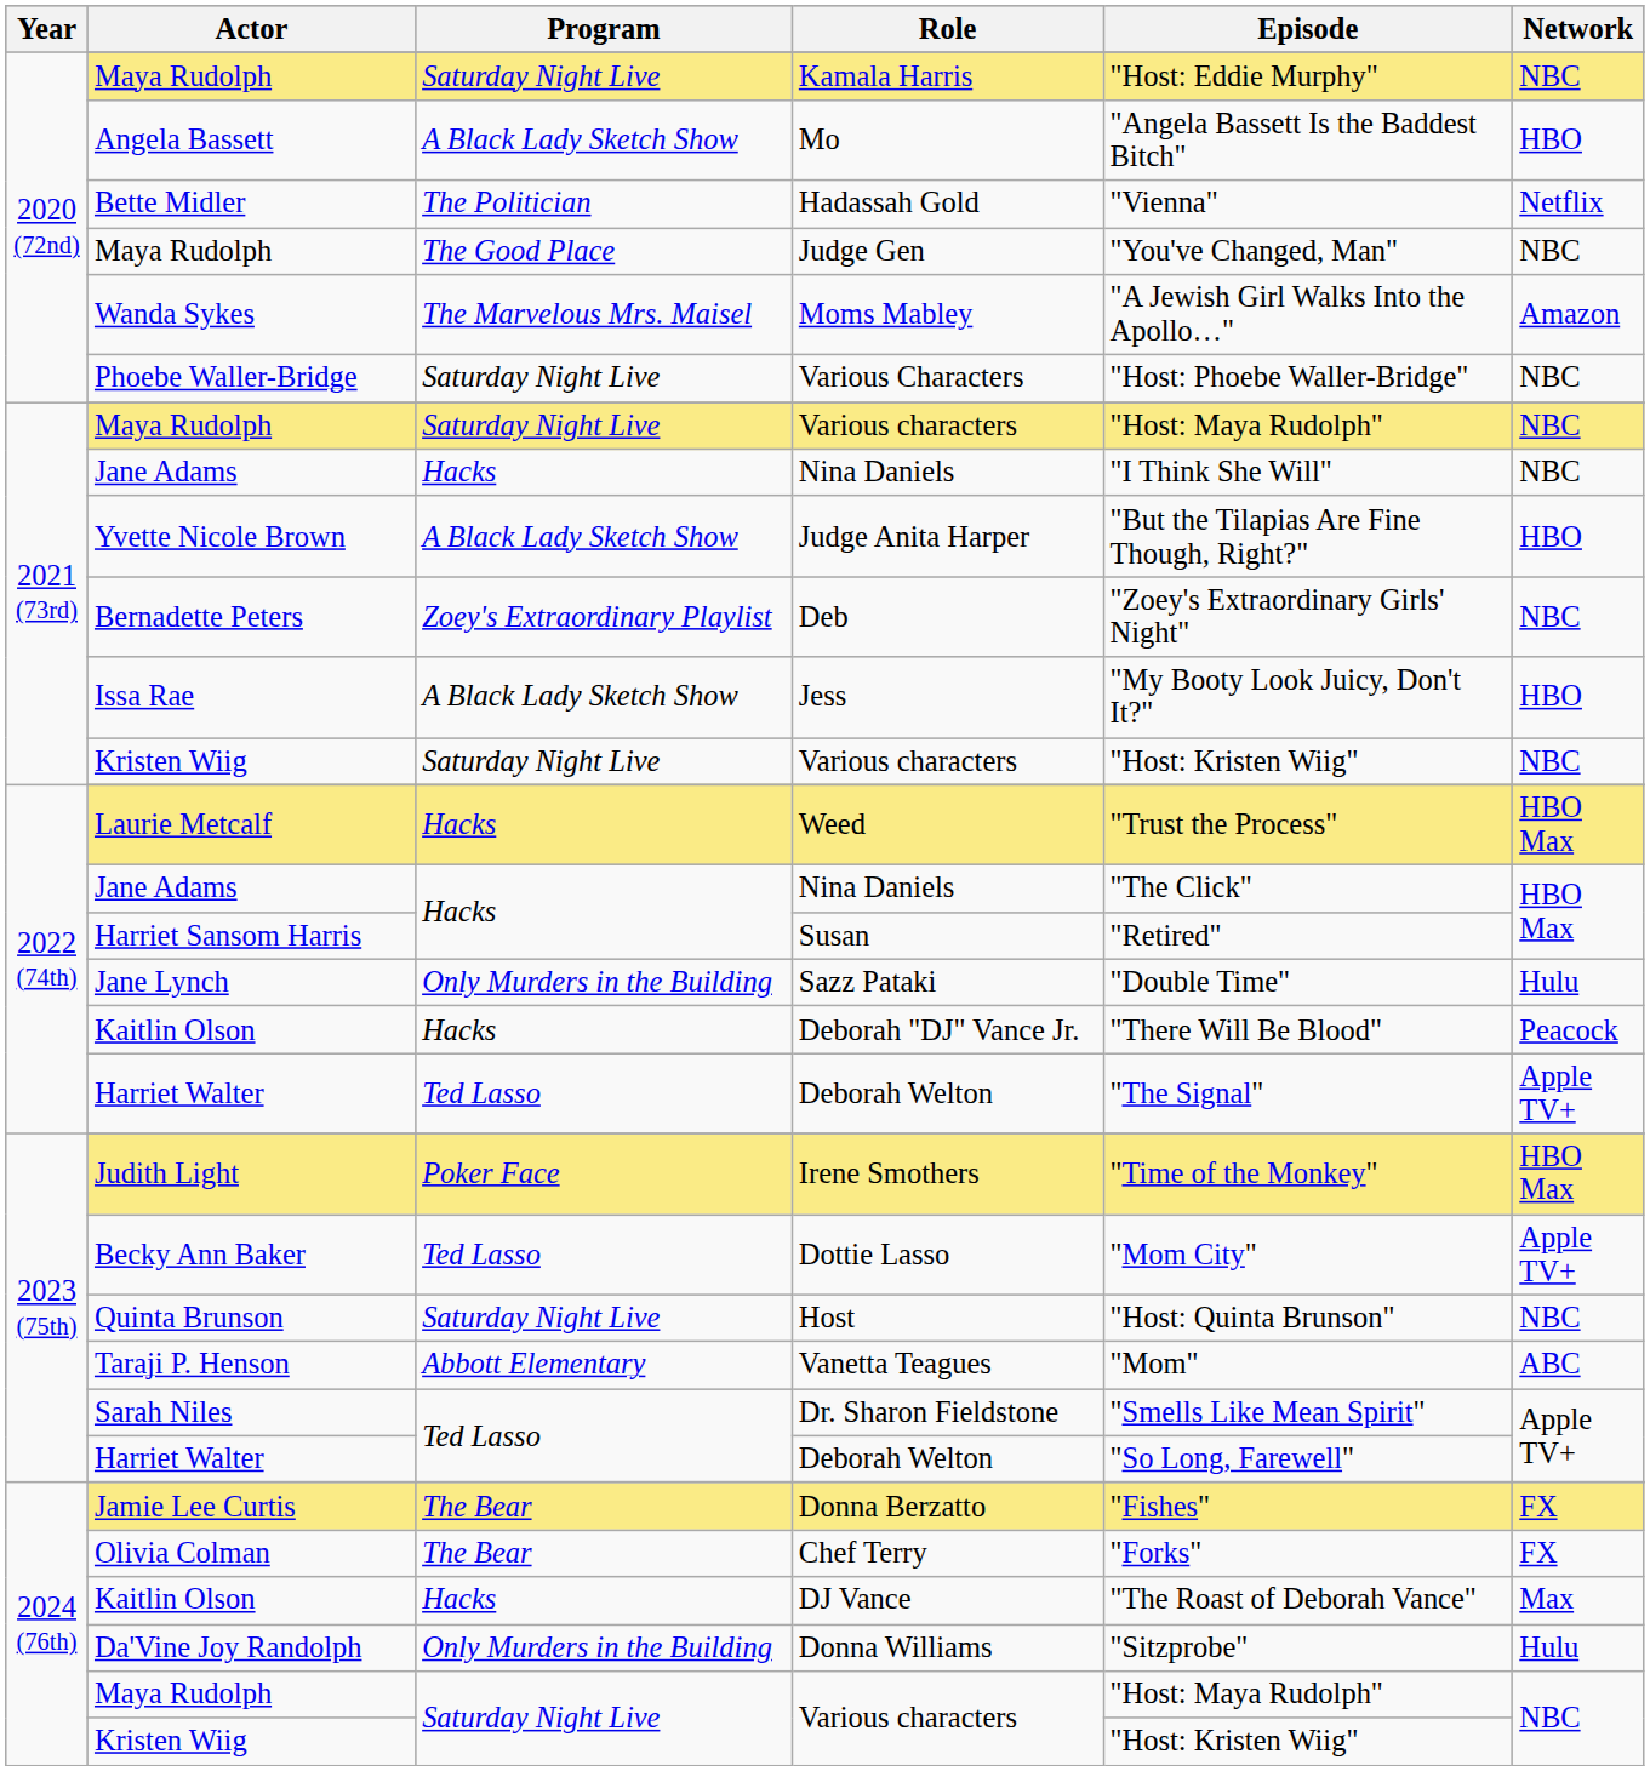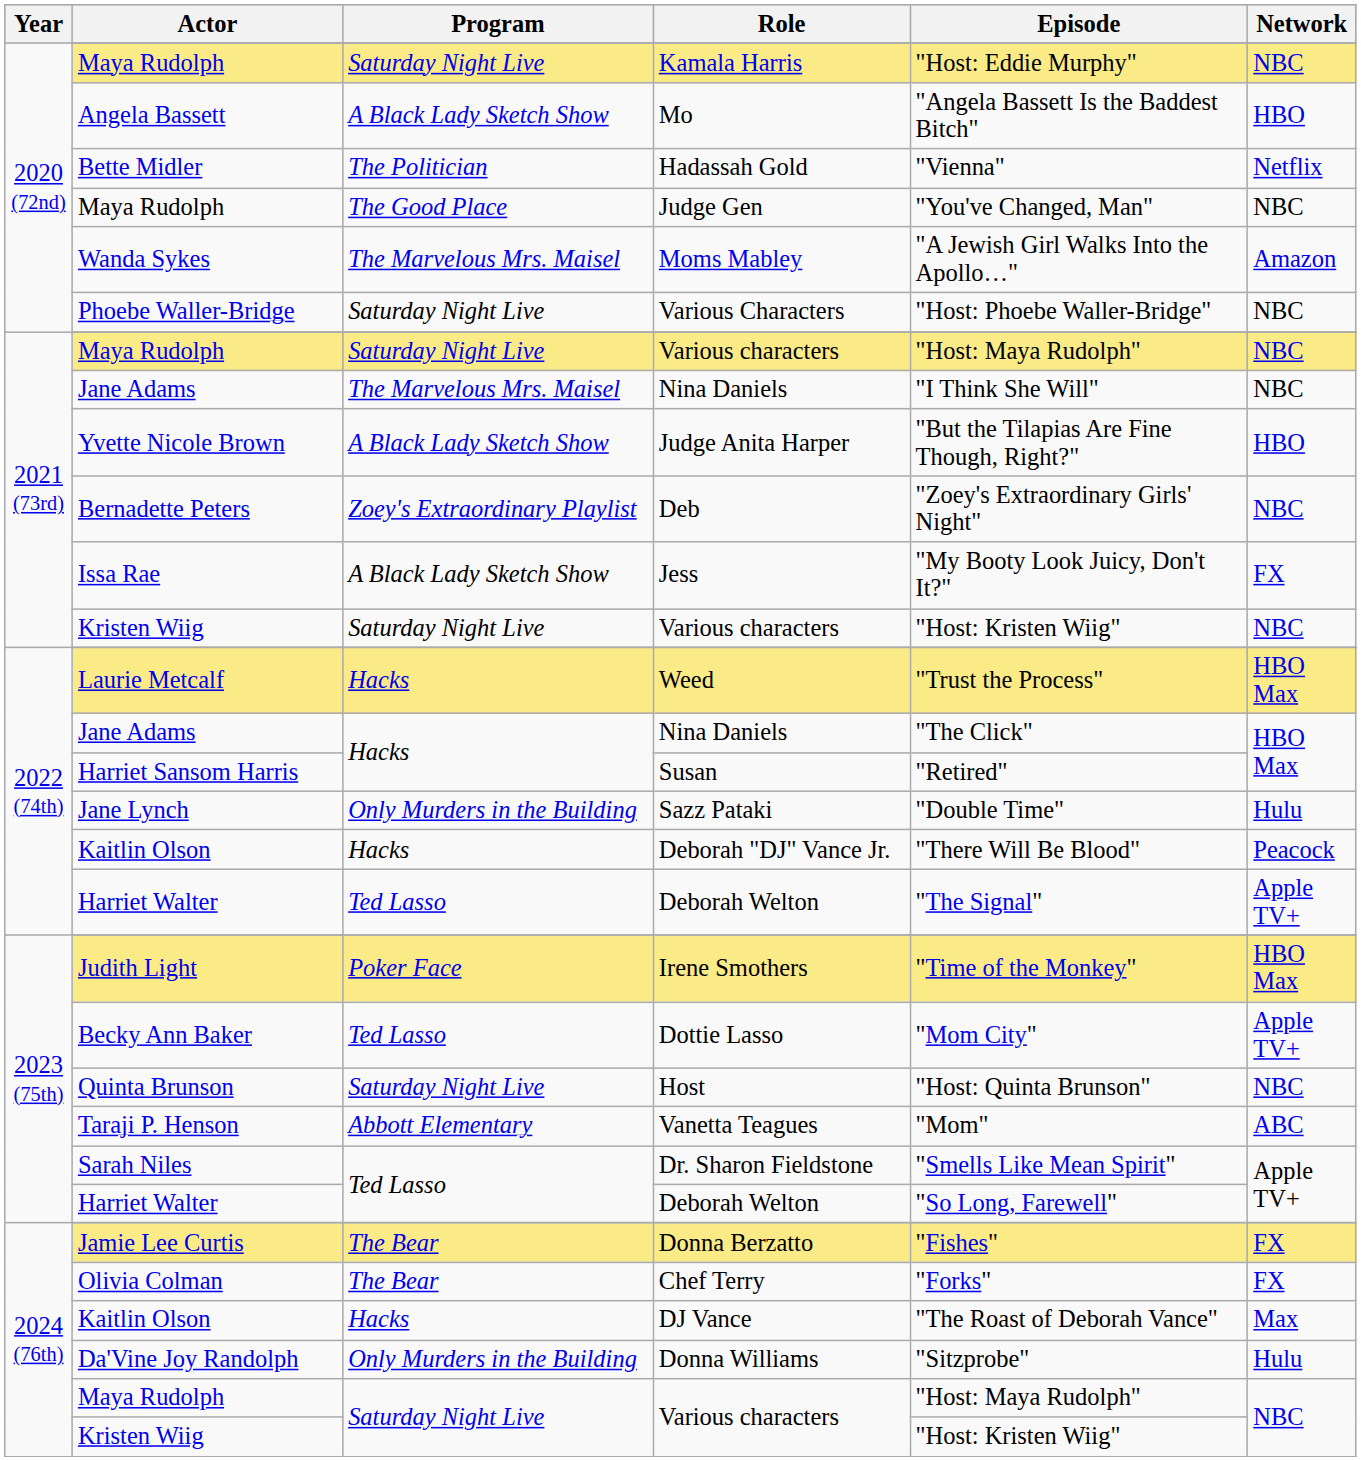2021 (73rd) / Nina Daniels | Program: Hacks -> The Marvelous Mrs. Maisel
Jess | Network: HBO -> FX
